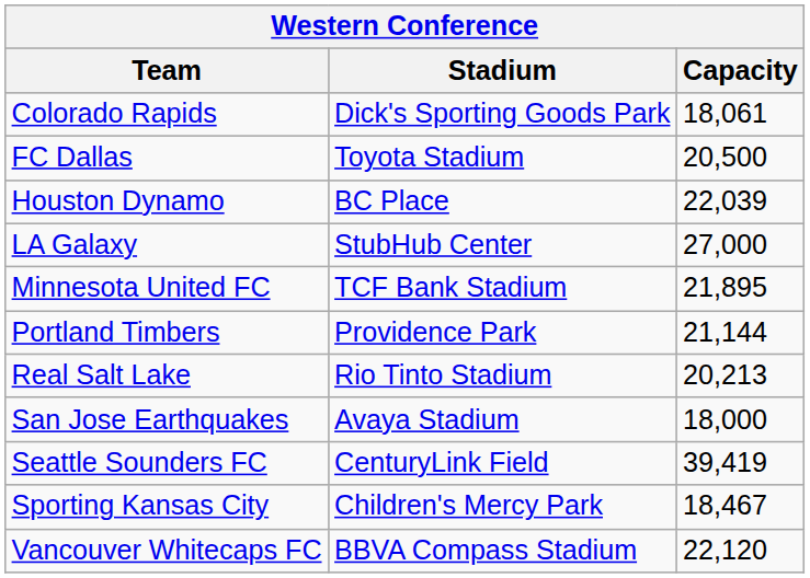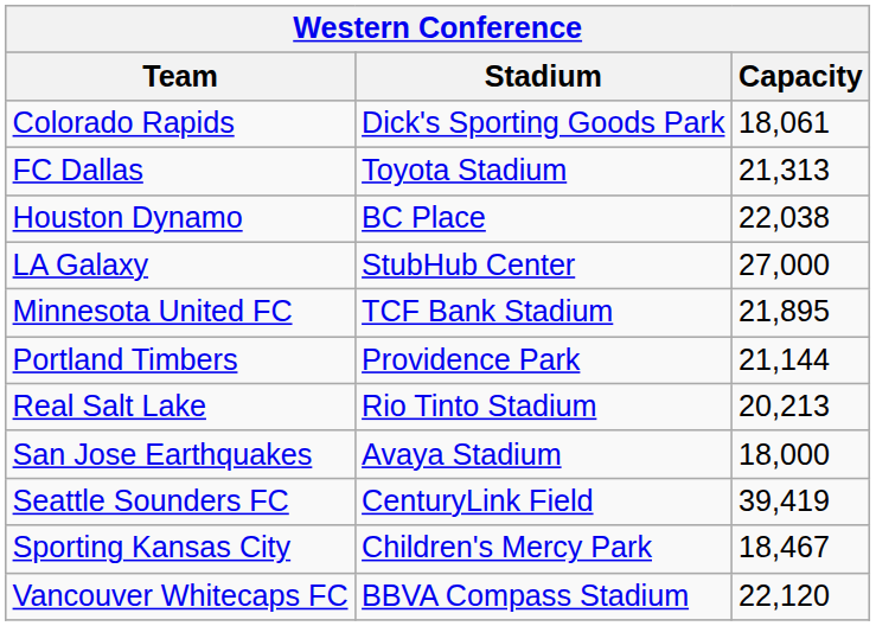FC Dallas | Capacity: 20,500 -> 21,313
Houston Dynamo | Capacity: 22,039 -> 22,038
